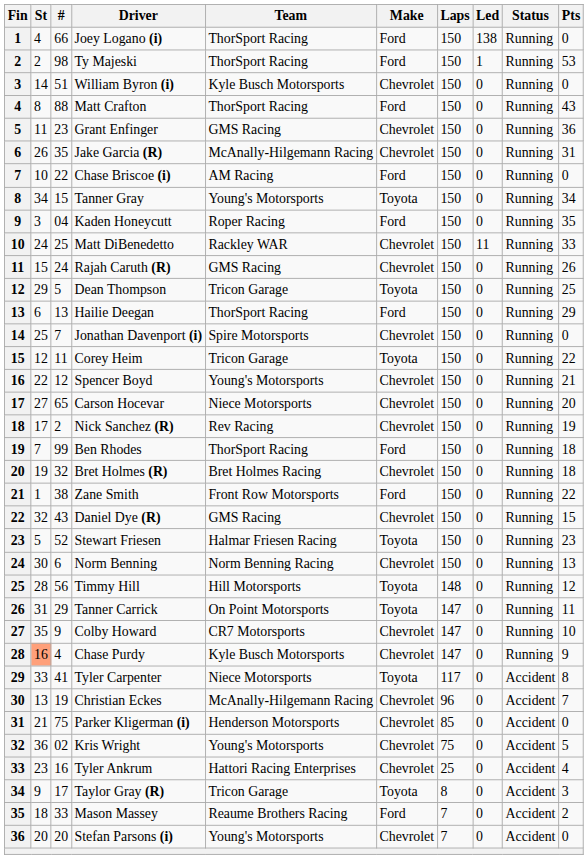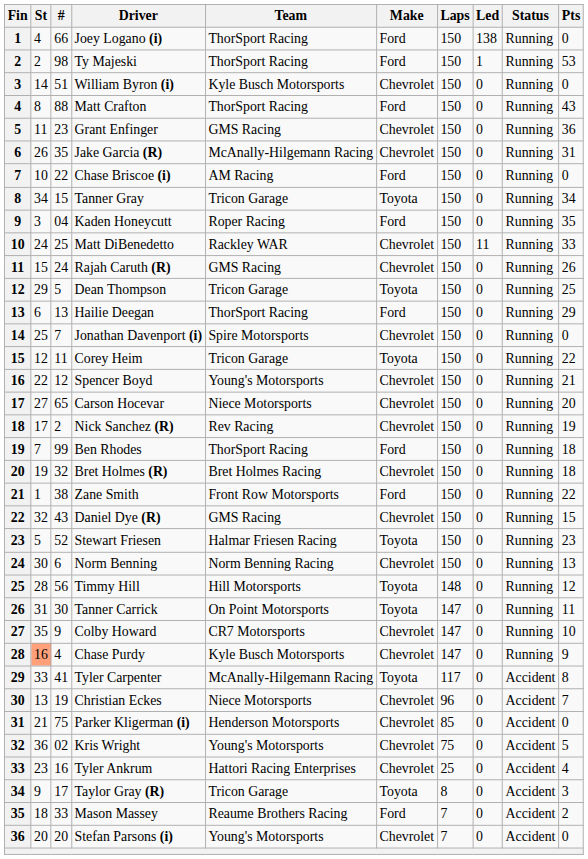Tanner Gray | Team: Young's Motorsports -> Tricon Garage
Tanner Carrick | #: 29 -> 30
Tyler Carpenter | Team: Niece Motorsports -> McAnally-Hilgemann Racing
Christian Eckes | Team: McAnally-Hilgemann Racing -> Niece Motorsports
